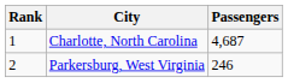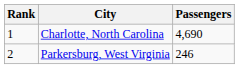Charlotte, North Carolina | Passengers: 4,687 -> 4,690
